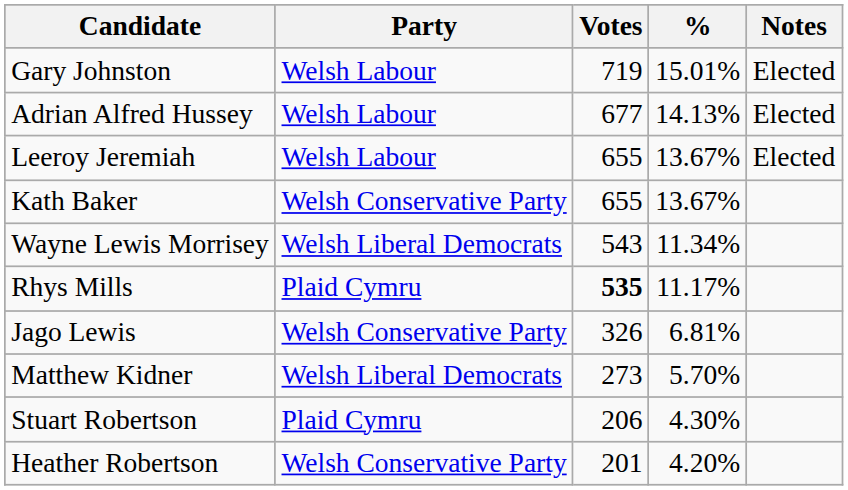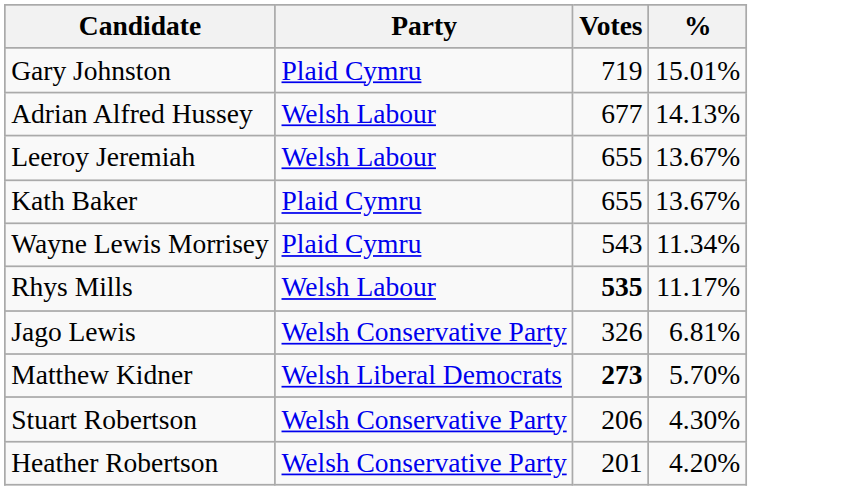- column: Notes | Elected | Elected | Elected
Gary Johnston | Party: Welsh Labour -> Plaid Cymru
Kath Baker | Party: Welsh Conservative Party -> Plaid Cymru
Wayne Lewis Morrisey | Party: Welsh Liberal Democrats -> Plaid Cymru
Rhys Mills | Party: Plaid Cymru -> Welsh Labour
Matthew Kidner | Votes: normal -> bold
Stuart Robertson | Party: Plaid Cymru -> Welsh Conservative Party
